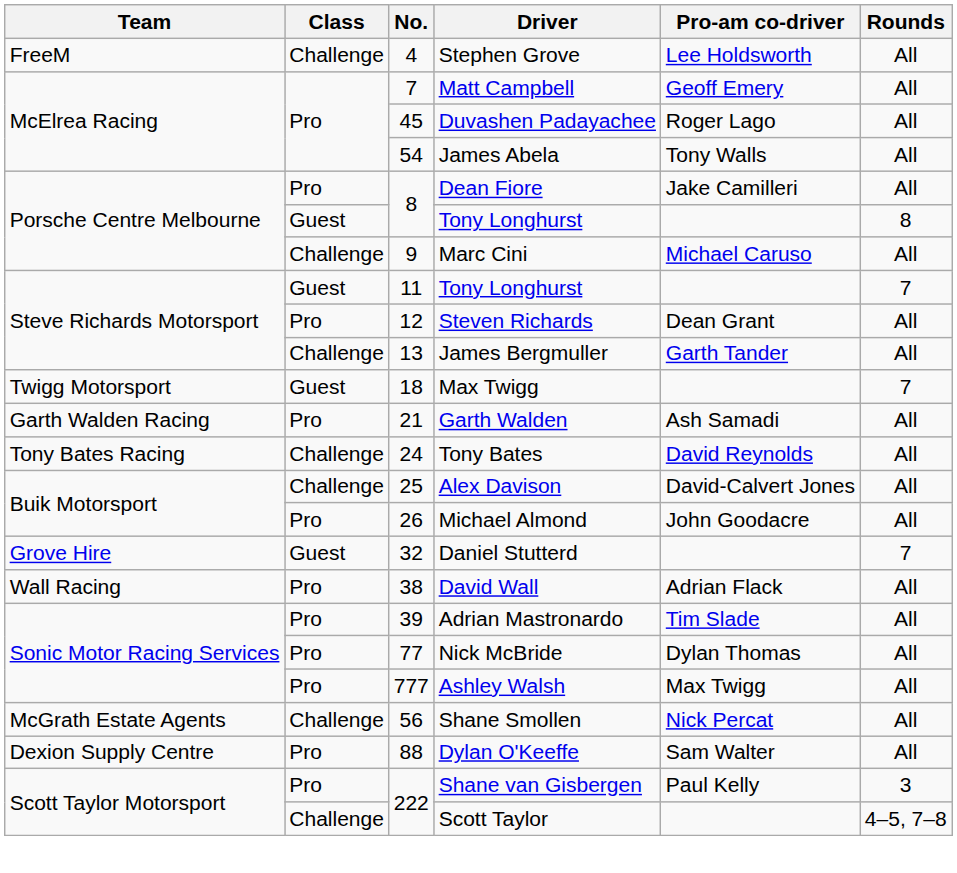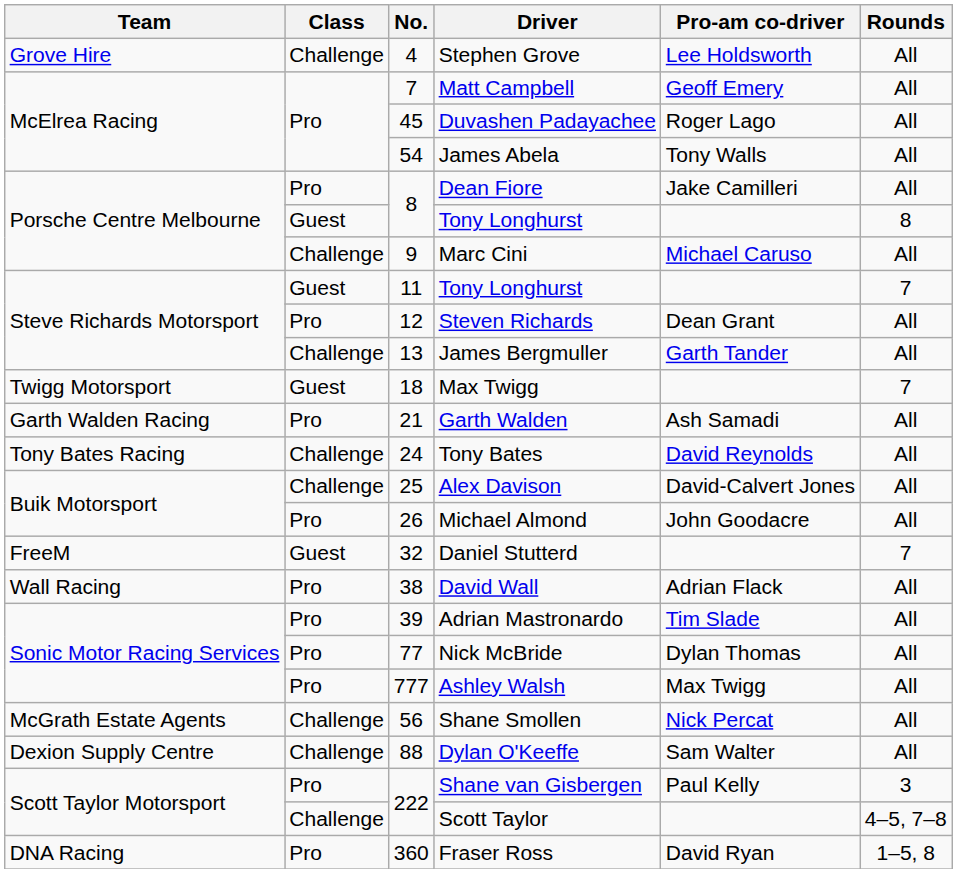Stephen Grove | Team: FreeM -> Grove Hire
Daniel Stutterd | Team: Grove Hire -> FreeM
Dylan O'Keeffe | Class: Pro -> Challenge
+ row: DNA Racing | Pro | 360 | Fraser Ross | David Ryan | 1–5, 8
